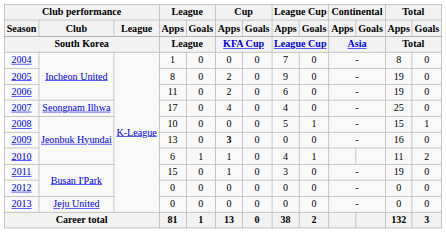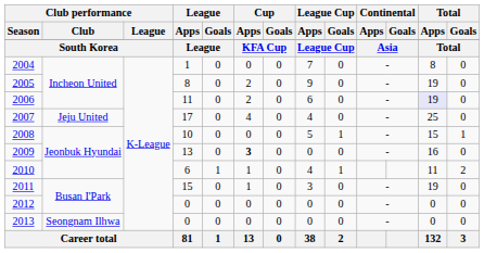2006 | Total / Apps: no background -> lavender background
2007 | Club performance / Club: Seongnam Ilhwa -> Jeju United
2013 | Club performance / Club: Jeju United -> Seongnam Ilhwa
